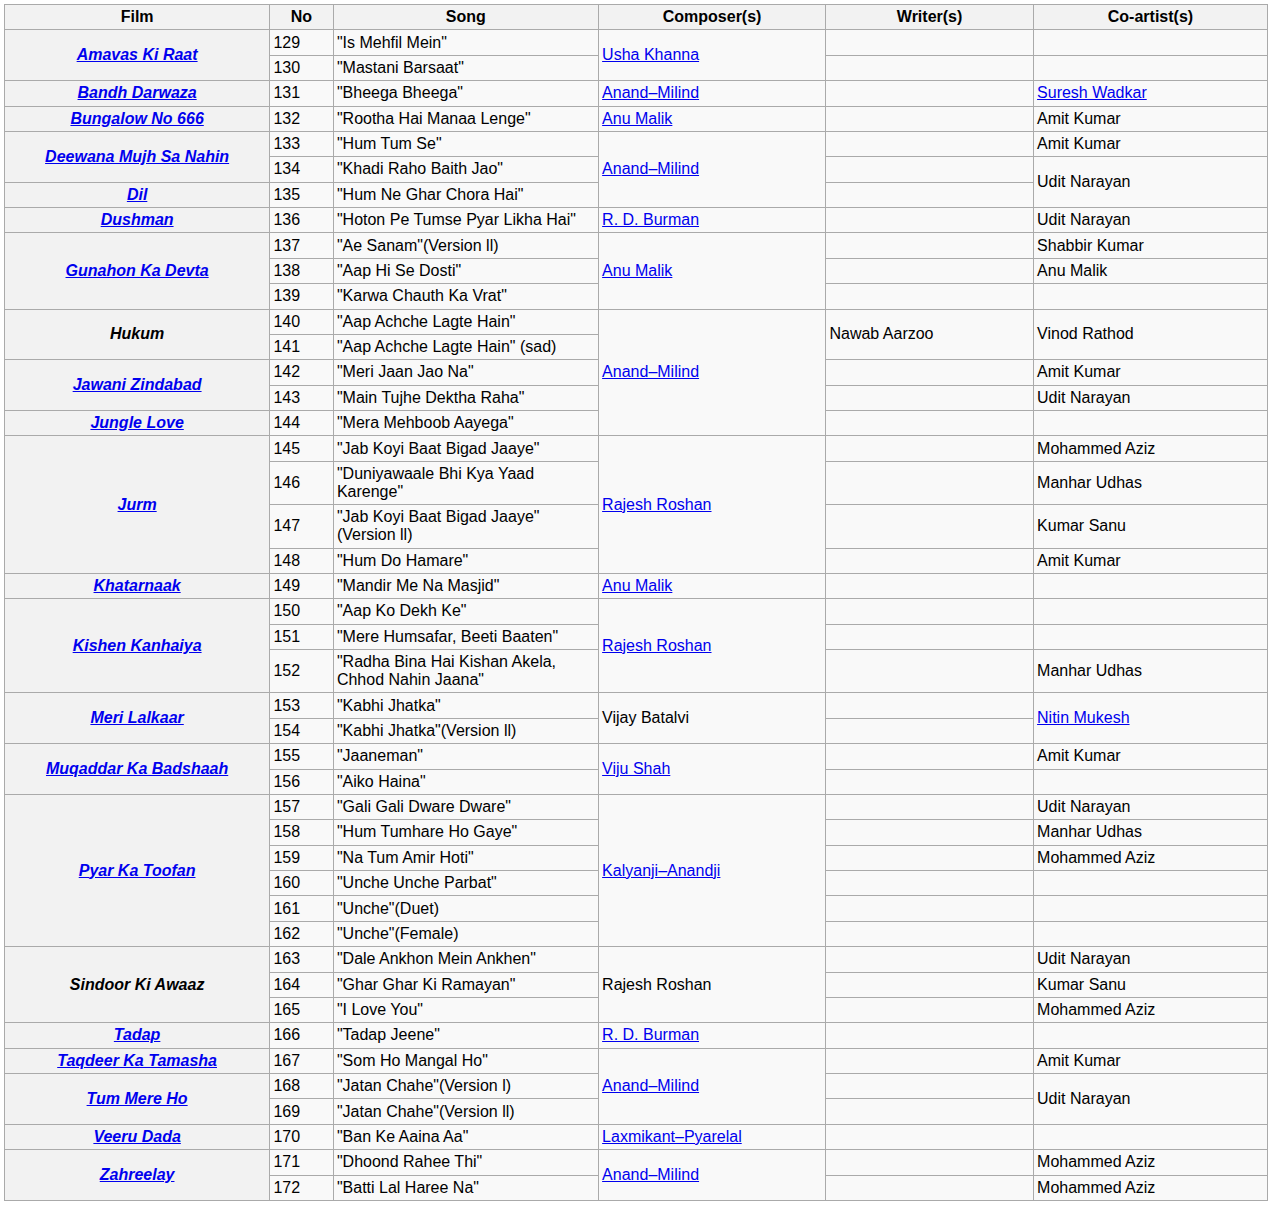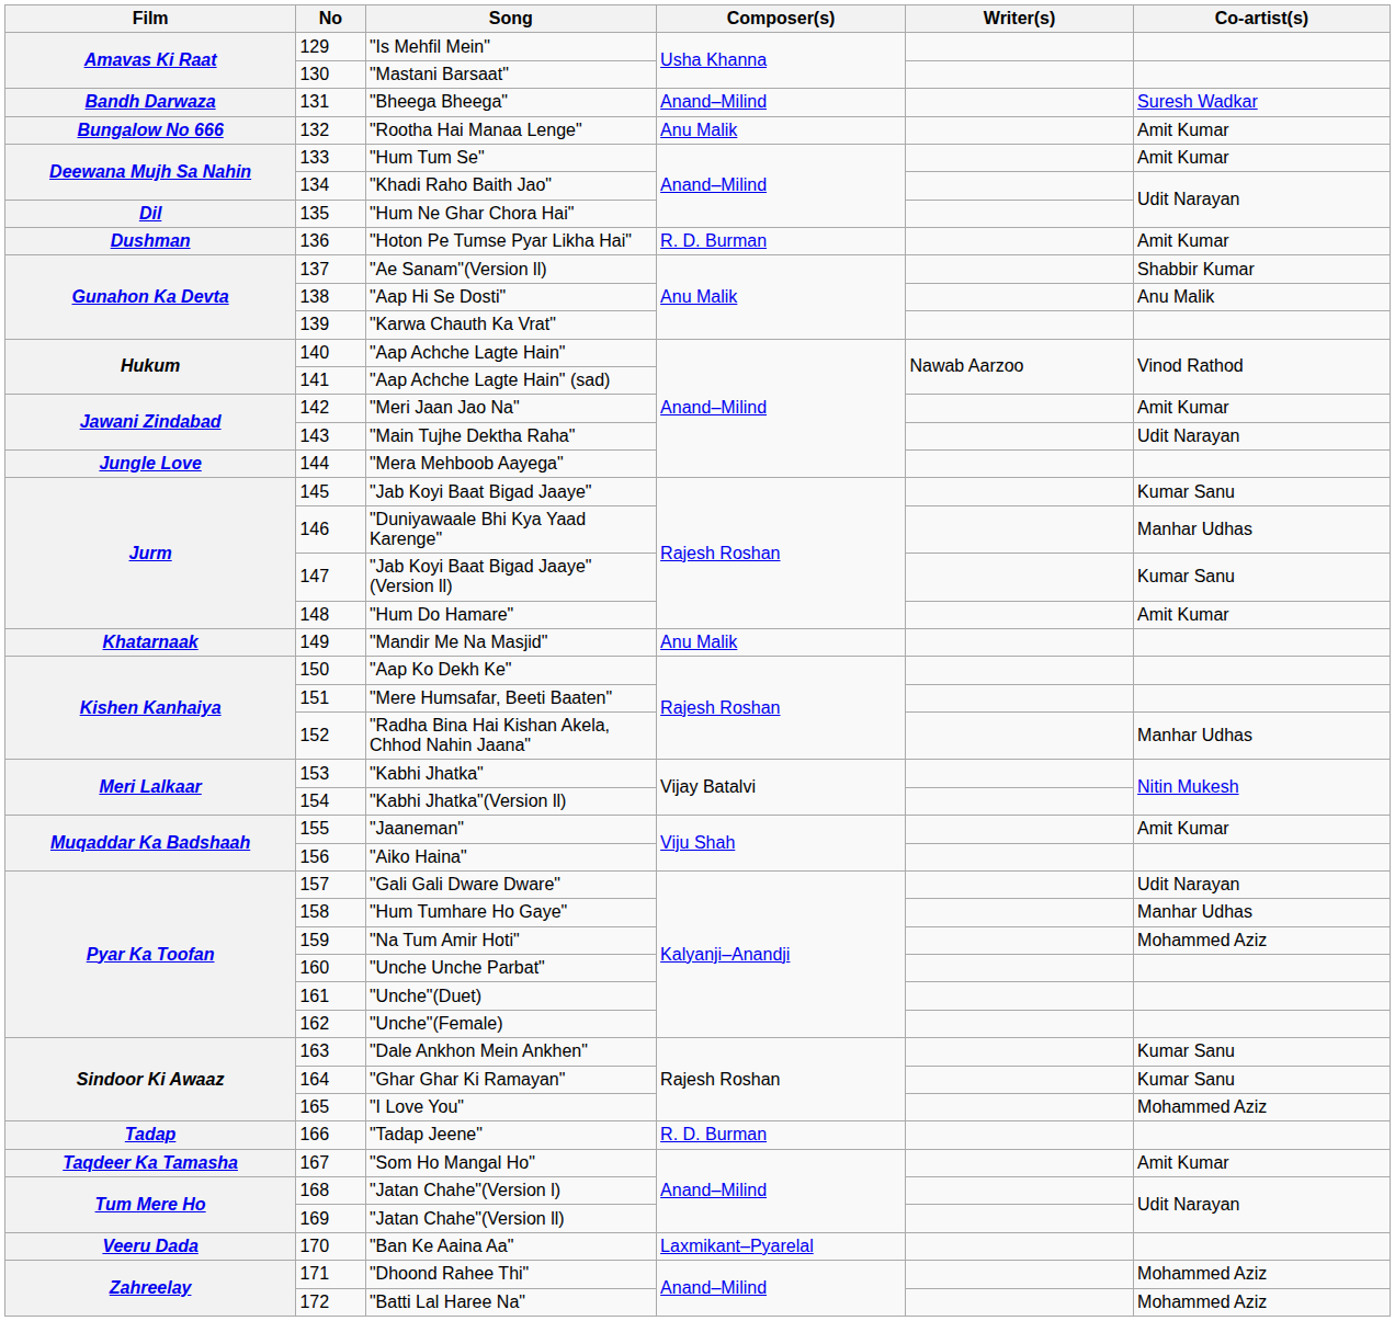"Hoton Pe Tumse Pyar Likha Hai" | Co-artist(s): Udit Narayan -> Amit Kumar
"Jab Koyi Baat Bigad Jaaye" | Co-artist(s): Mohammed Aziz -> Kumar Sanu
"Dale Ankhon Mein Ankhen" | Co-artist(s): Udit Narayan -> Kumar Sanu
